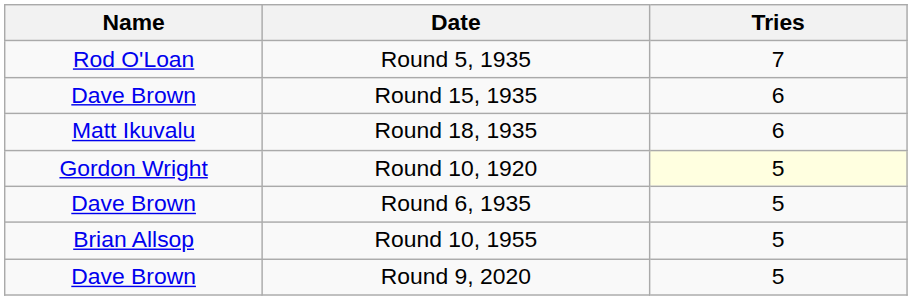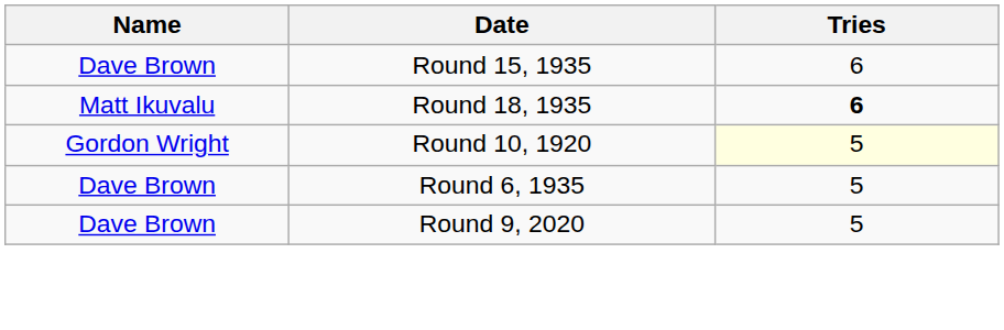- row: Rod O'Loan | Round 5, 1935 | 7
Round 18, 1935 | Tries: normal -> bold
- row: Brian Allsop | Round 10, 1955 | 5
